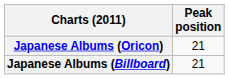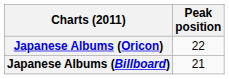Japanese Albums (Oricon) | Peak position: 21 -> 22
